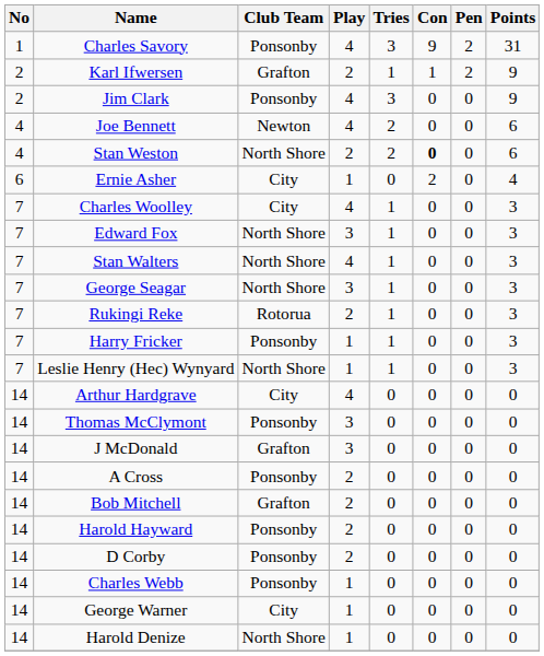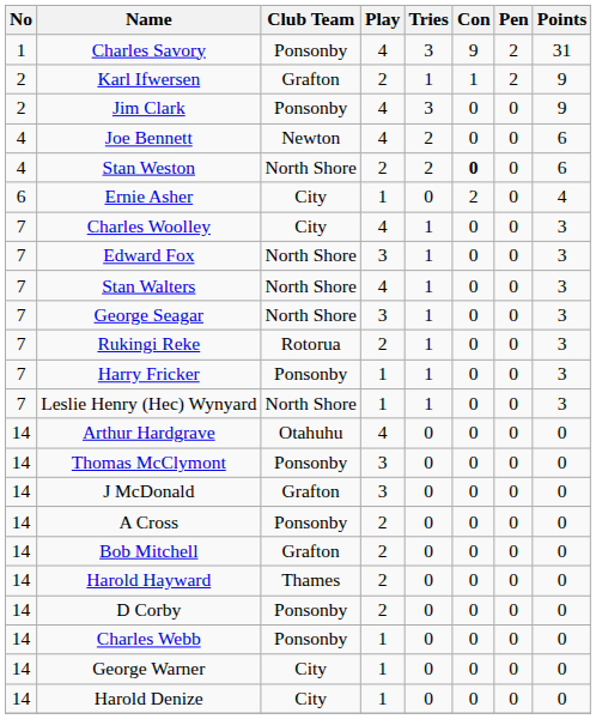Arthur Hardgrave | Club Team: City -> Otahuhu
Harold Hayward | Club Team: Ponsonby -> Thames
Harold Denize | Club Team: North Shore -> City
